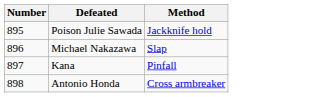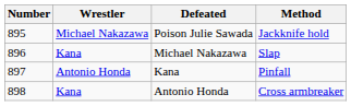+ column: Wrestler | Michael Nakazawa | Kana | Antonio Honda | Kana
